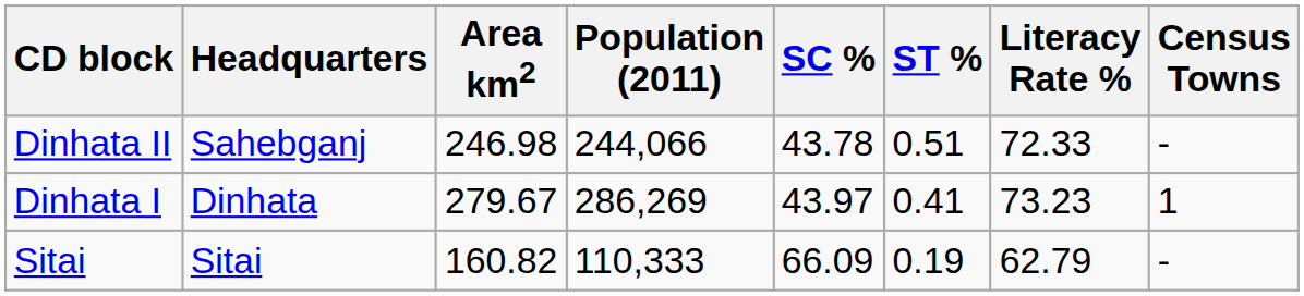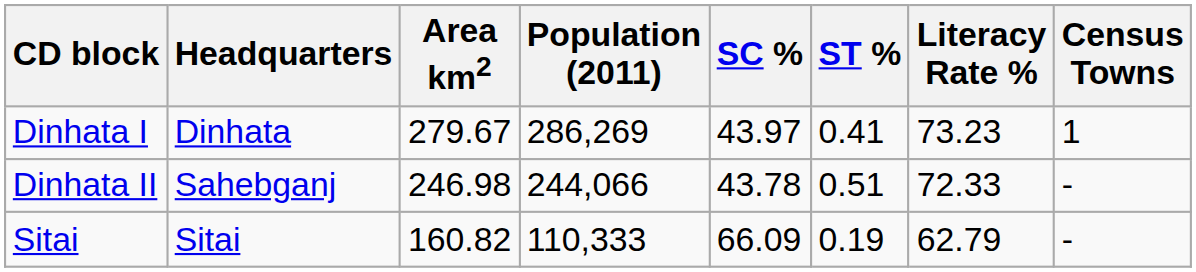rows swapped: Dinhata I <-> Dinhata II
